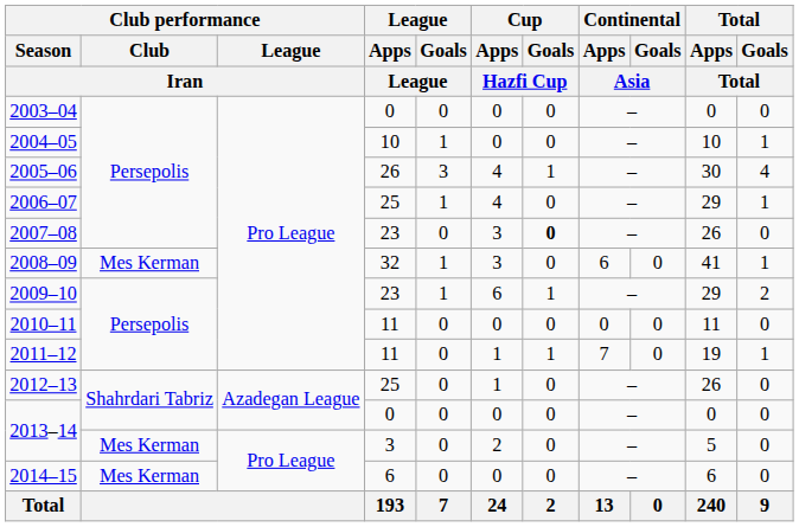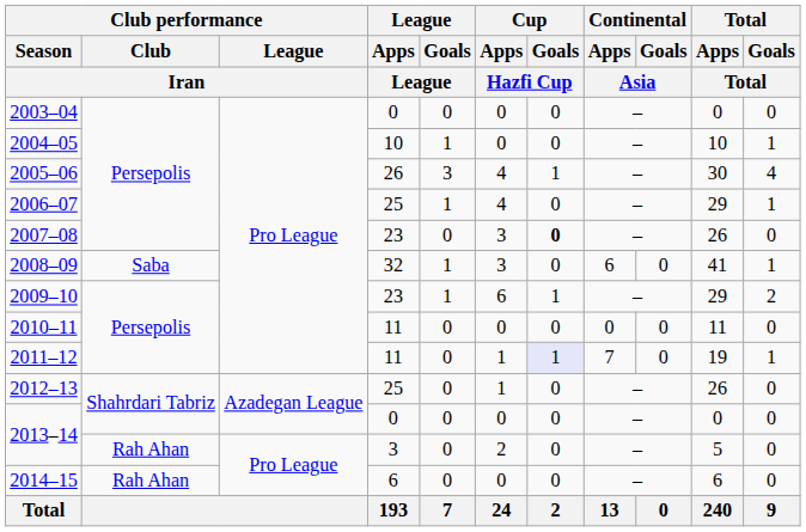2008–09 | Club performance / Club / Iran: Mes Kerman -> Saba
2011–12 | Cup / Goals / Hazfi Cup: no background -> lavender background
2013–14 / 3 | Club performance / Club / Iran: Mes Kerman -> Rah Ahan
2014–15 | Club performance / Club / Iran: Mes Kerman -> Rah Ahan
